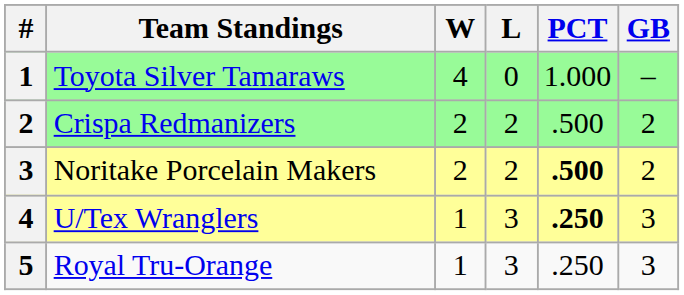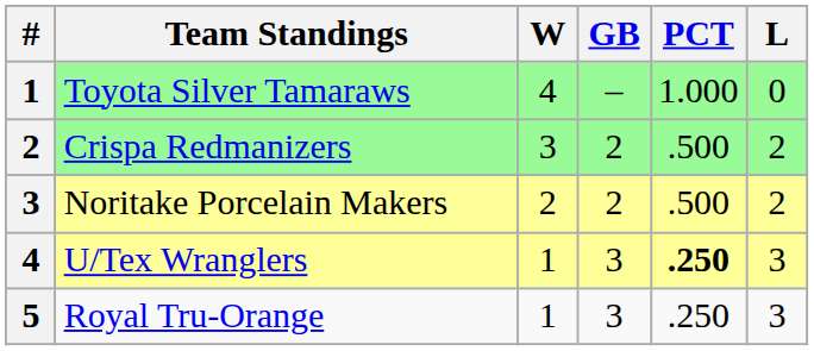columns swapped: L <-> GB
Crispa Redmanizers | W: 2 -> 3
Noritake Porcelain Makers | PCT: bold -> normal
